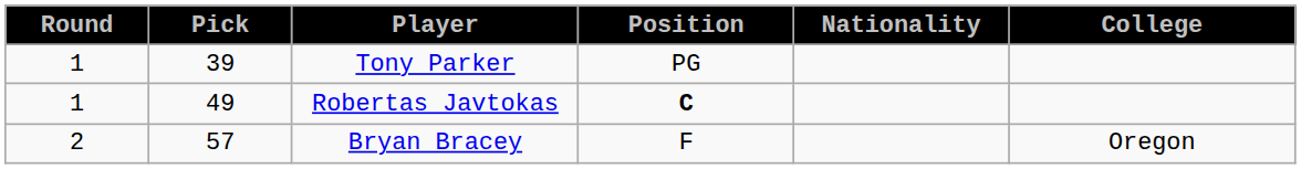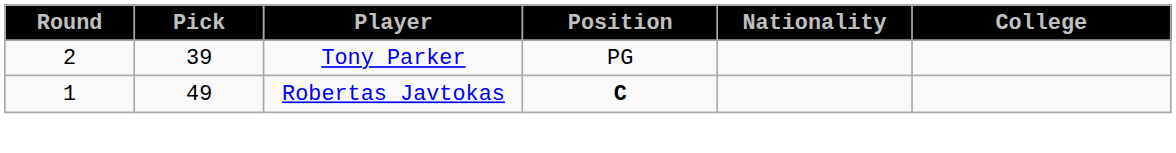Tony Parker | Round: 1 -> 2
- row: 2 | 57 | Bryan Bracey | F | Oregon
